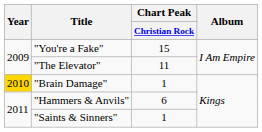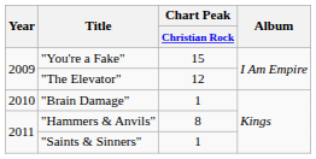"The Elevator" | Chart Peak / Christian Rock: 11 -> 12
"Brain Damage" | Year: gold background -> no background
"Hammers & Anvils" | Chart Peak / Christian Rock: 6 -> 8
